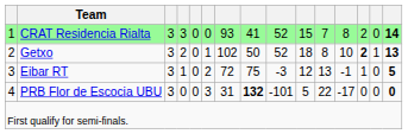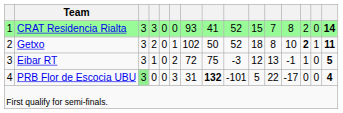Getxo | column 15: 13 -> 11
PRB Flor de Escocia UBU | column 3: no background -> lightgreen background
PRB Flor de Escocia UBU | column 15: 0 -> 4
